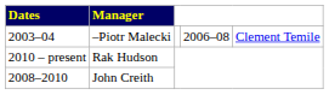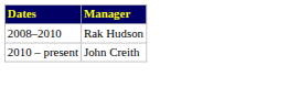- row: 2003–04 | –Piotr Malecki | 2006–08 | Clement Temile
Rak Hudson | column 1: 2010 – present -> 2008–2010
John Creith | column 1: 2008–2010 -> 2010 – present
